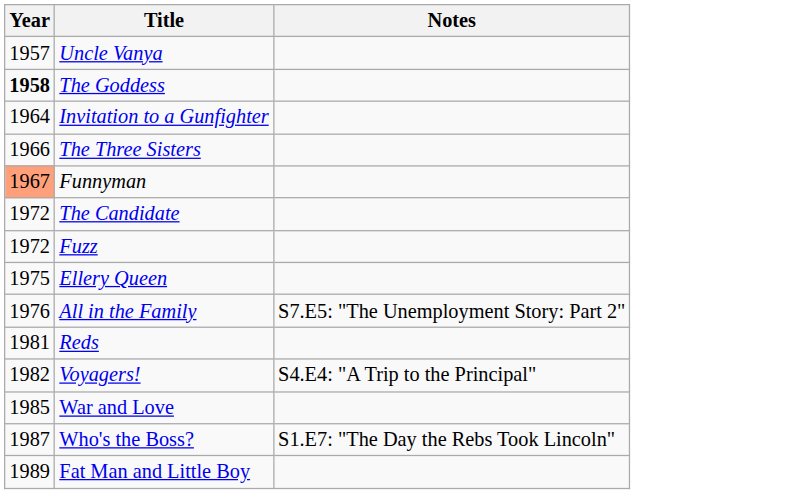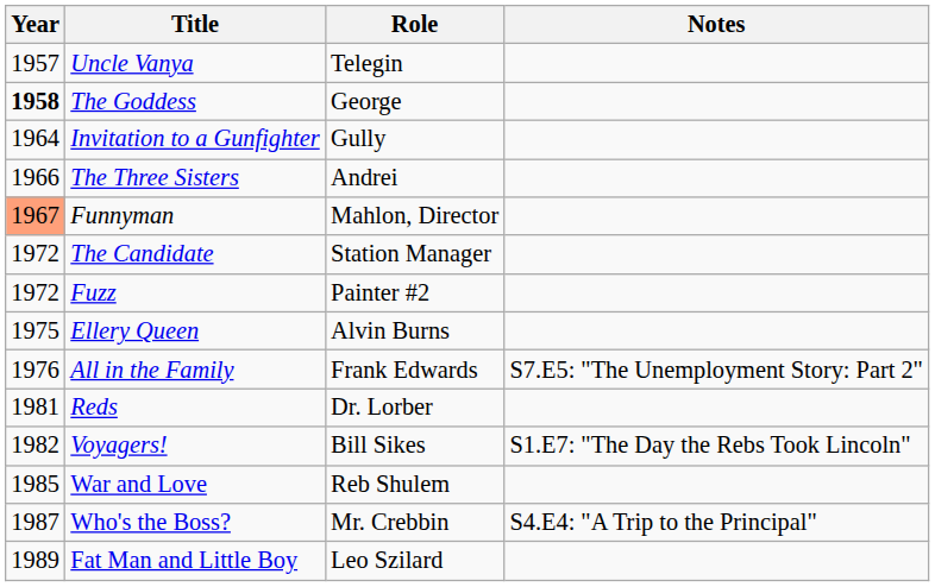+ column: Role | Telegin | George | Gully | Andrei | Mahlon, Director | Station Manager | Painter #2 | Alvin Burns | Frank Edwards | Dr. Lorber | Bill Sikes | Reb Shulem | Mr. Crebbin | Leo Szilard
Voyagers! | Notes: S4.E4: "A Trip to the Principal" -> S1.E7: "The Day the Rebs Took Lincoln"
Who's the Boss? | Notes: S1.E7: "The Day the Rebs Took Lincoln" -> S4.E4: "A Trip to the Principal"
